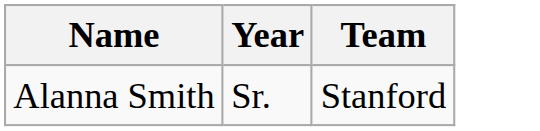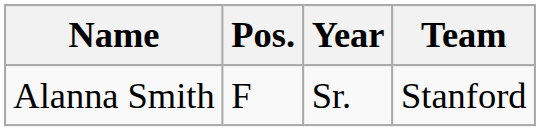+ column: Pos. | F
